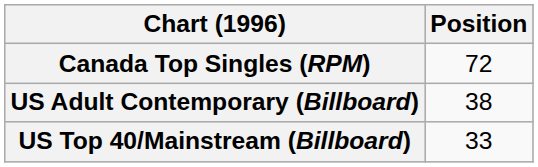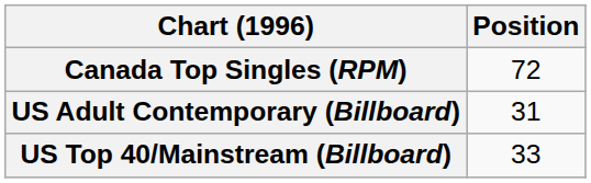US Adult Contemporary (Billboard) | Position: 38 -> 31
